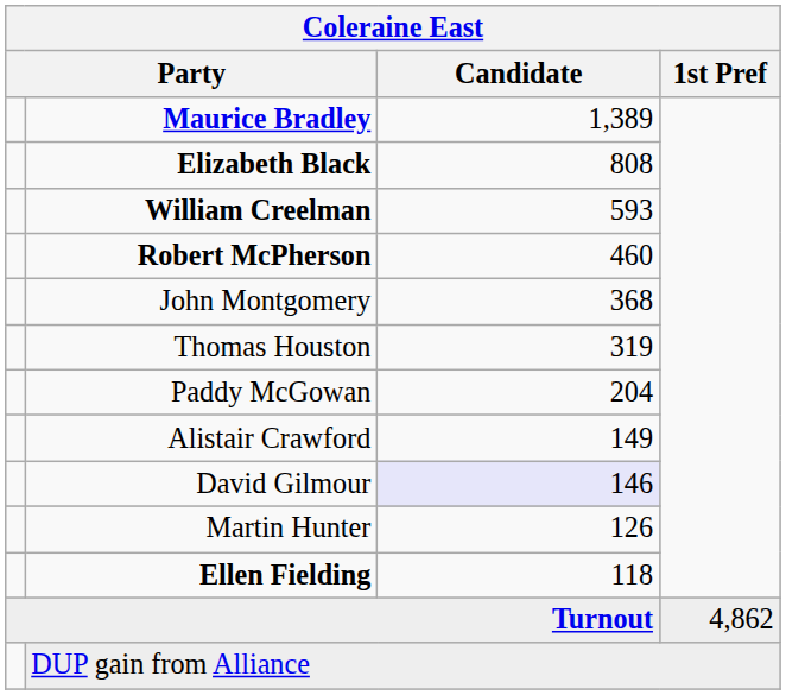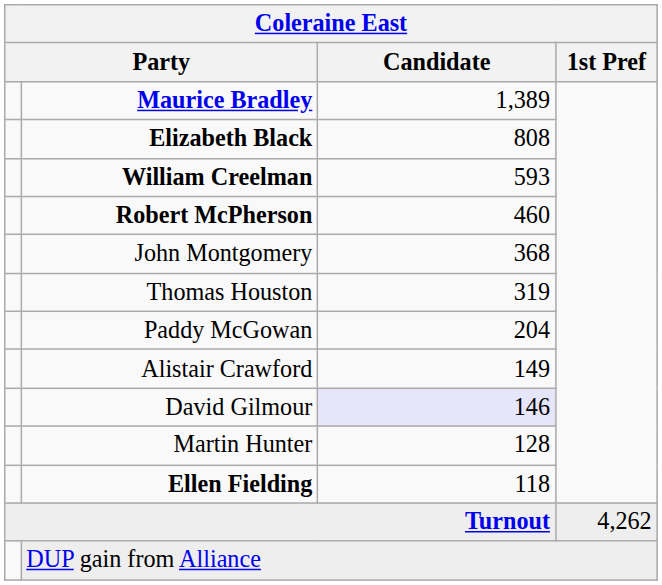Martin Hunter | Candidate: 126 -> 128
Turnout | 1st Pref: 4,862 -> 4,262
